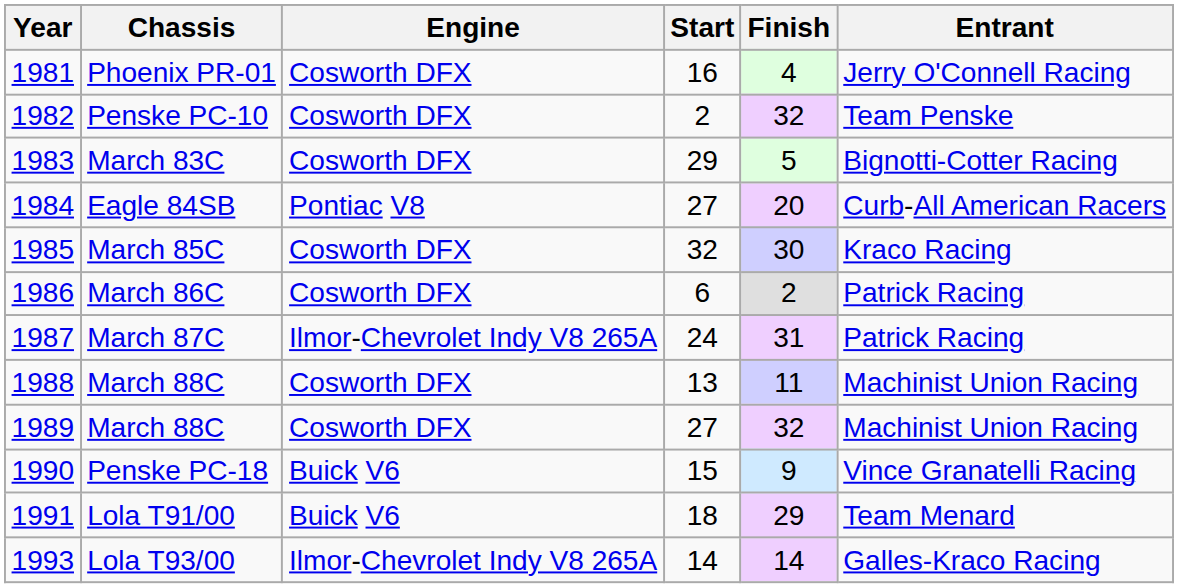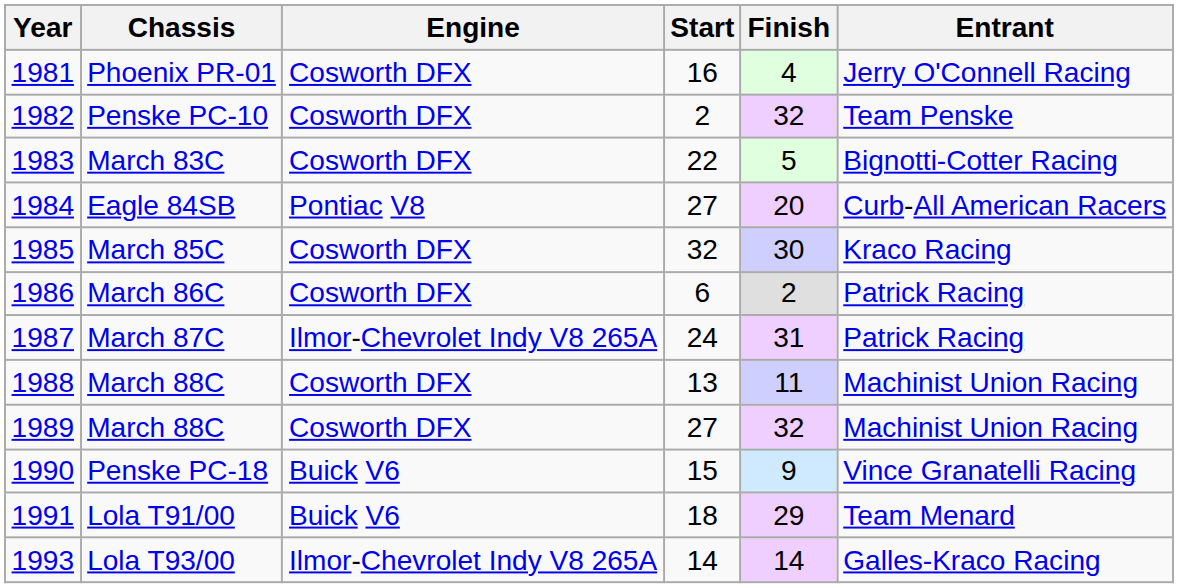March 83C | Start: 29 -> 22
